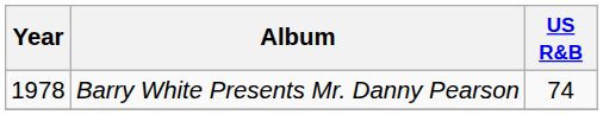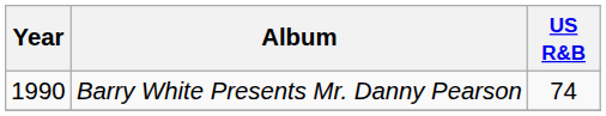Barry White Presents Mr. Danny Pearson | Year: 1978 -> 1990
